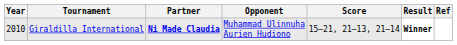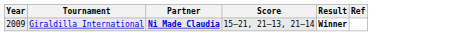- column: Opponent | Muhammad Ulinnuha Aurien Hudiono
Giraldilla International | Year: 2010 -> 2009
